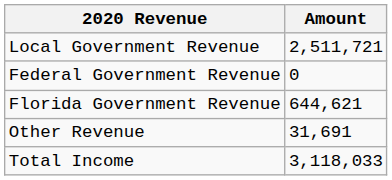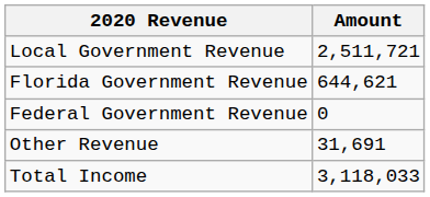rows swapped: Florida Government Revenue <-> Federal Government Revenue
